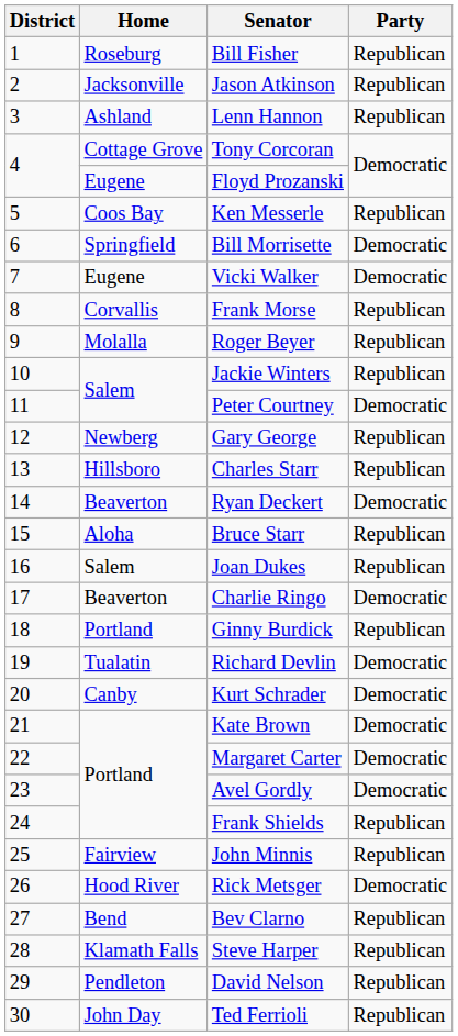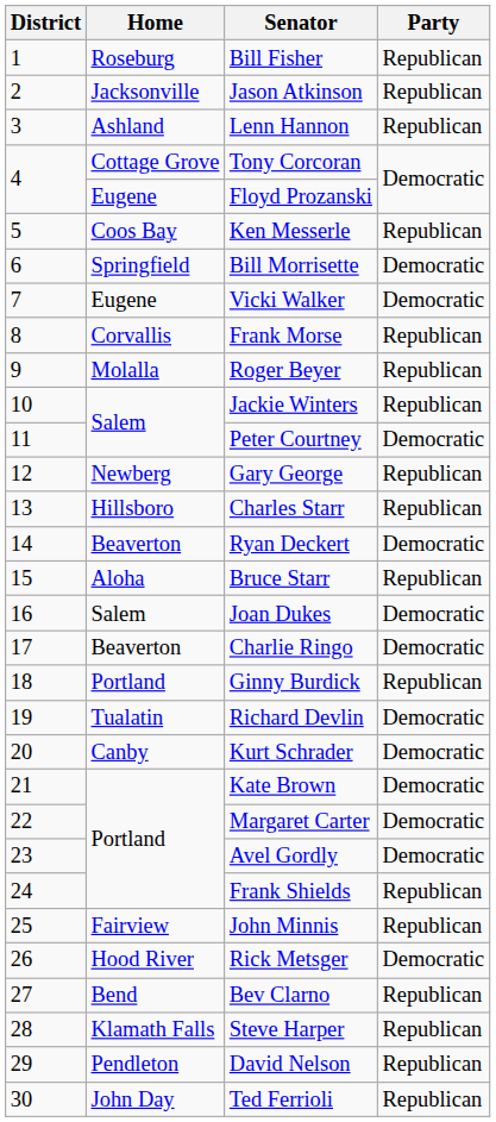Joan Dukes | Party: Republican -> Democratic
